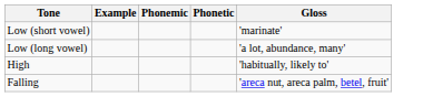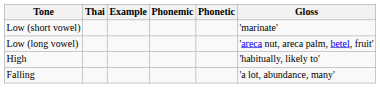+ column: Thai
Low (long vowel) | Gloss: 'a lot, abundance, many' -> 'areca nut, areca palm, betel, fruit'
Falling | Gloss: 'areca nut, areca palm, betel, fruit' -> 'a lot, abundance, many'
